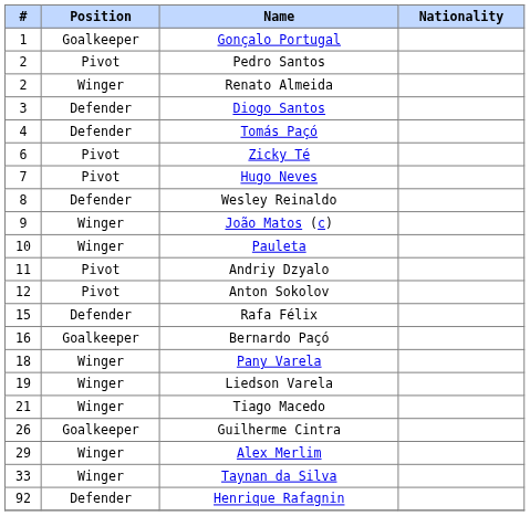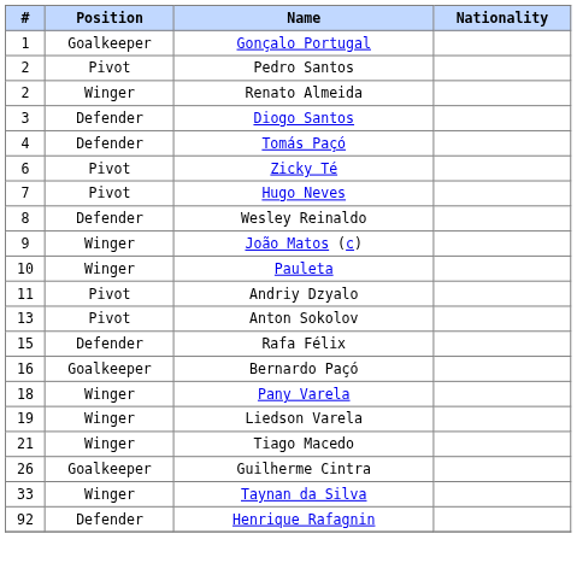Anton Sokolov | #: 12 -> 13
- row: 29 | Winger | Alex Merlim
